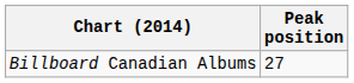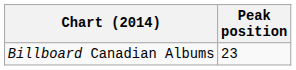Billboard Canadian Albums | Peak position: 27 -> 23
